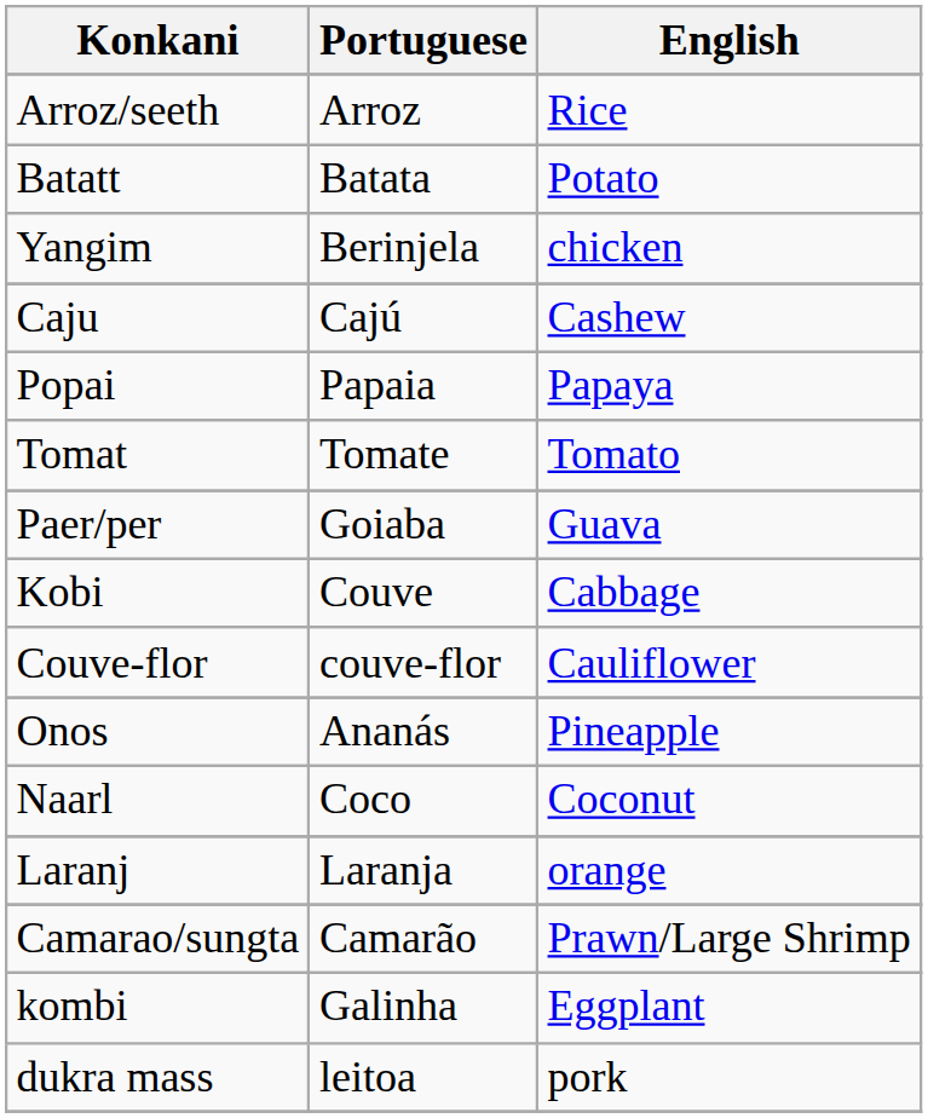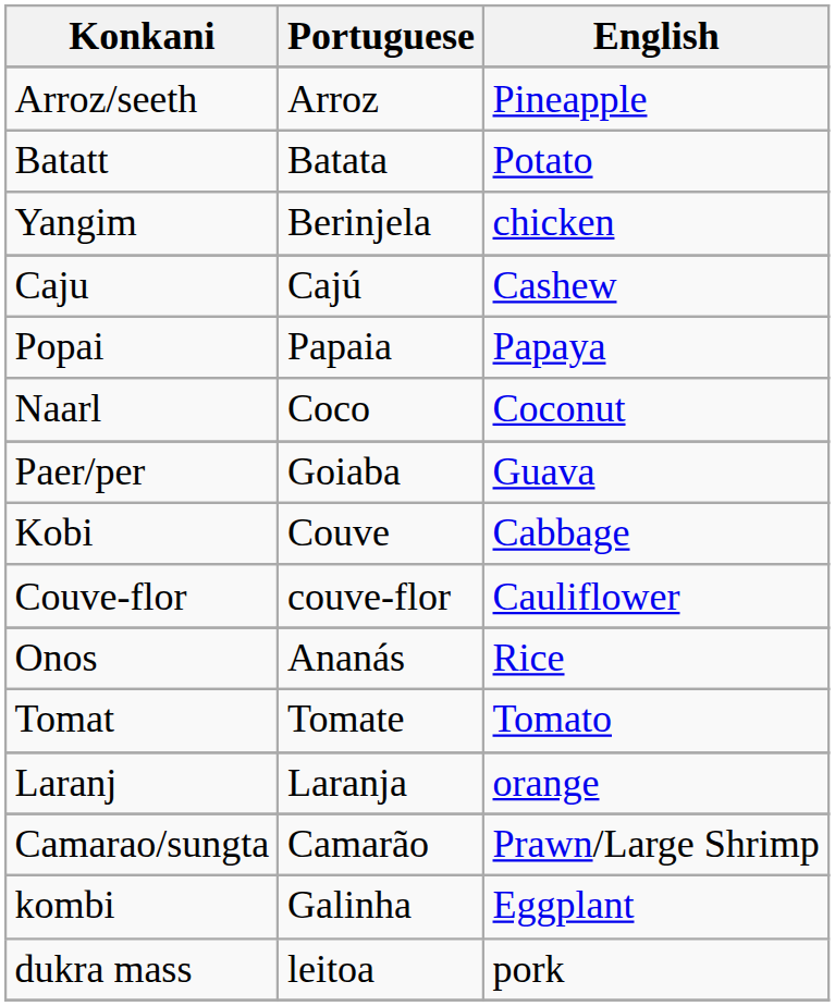Arroz/seeth | English: Rice -> Pineapple
rows swapped: Tomat <-> Naarl
Onos | English: Pineapple -> Rice
